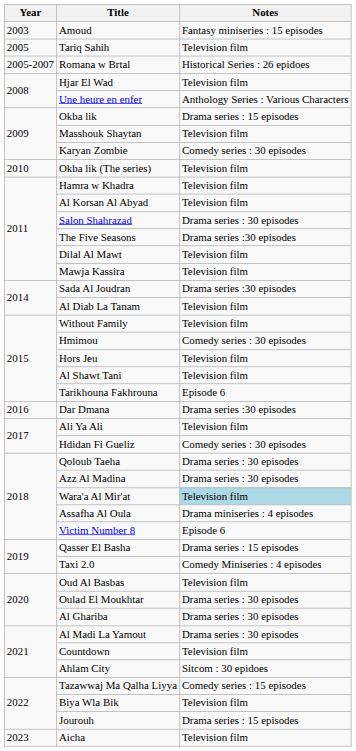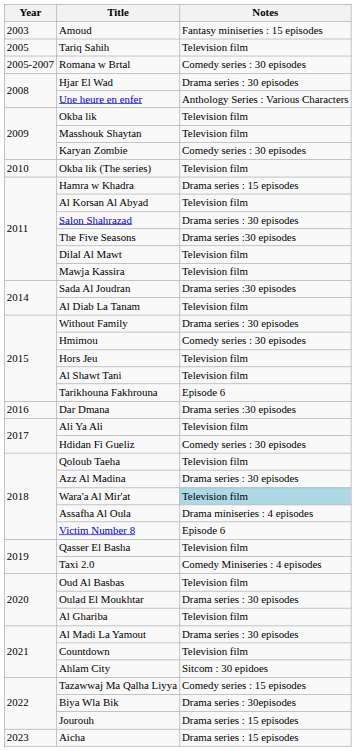Romana w Brtal | Notes: Historical Series : 26 epidoes -> Comedy series : 30 episodes
Hjar El Wad | Notes: Television film -> Drama series : 30 episodes
Okba lik | Notes: Drama series : 15 episodes -> Television film
Hamra w Khadra | Notes: Television film -> Drama series : 15 episodes
Without Family | Notes: Television film -> Drama series : 30 episodes
Qoloub Taeha | Notes: Drama series : 30 episodes -> Television film
Qasser El Basha | Notes: Drama series : 15 episodes -> Television film
Al Ghariba | Notes: Drama series : 30 episodes -> Television film
Biya Wla Bik | Notes: Television film -> Drama series : 30episodes
Aicha | Notes: Television film -> Drama series : 15 episodes
